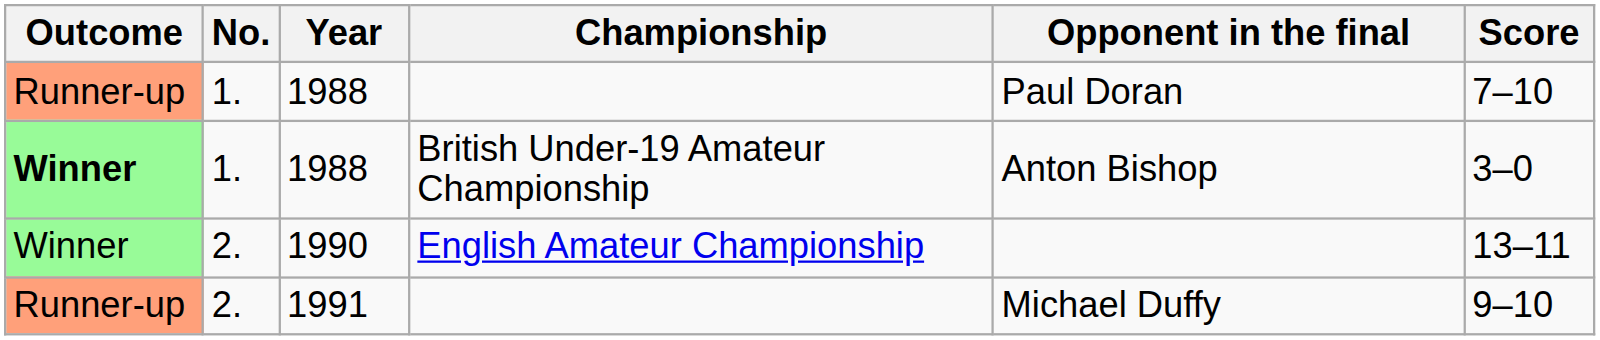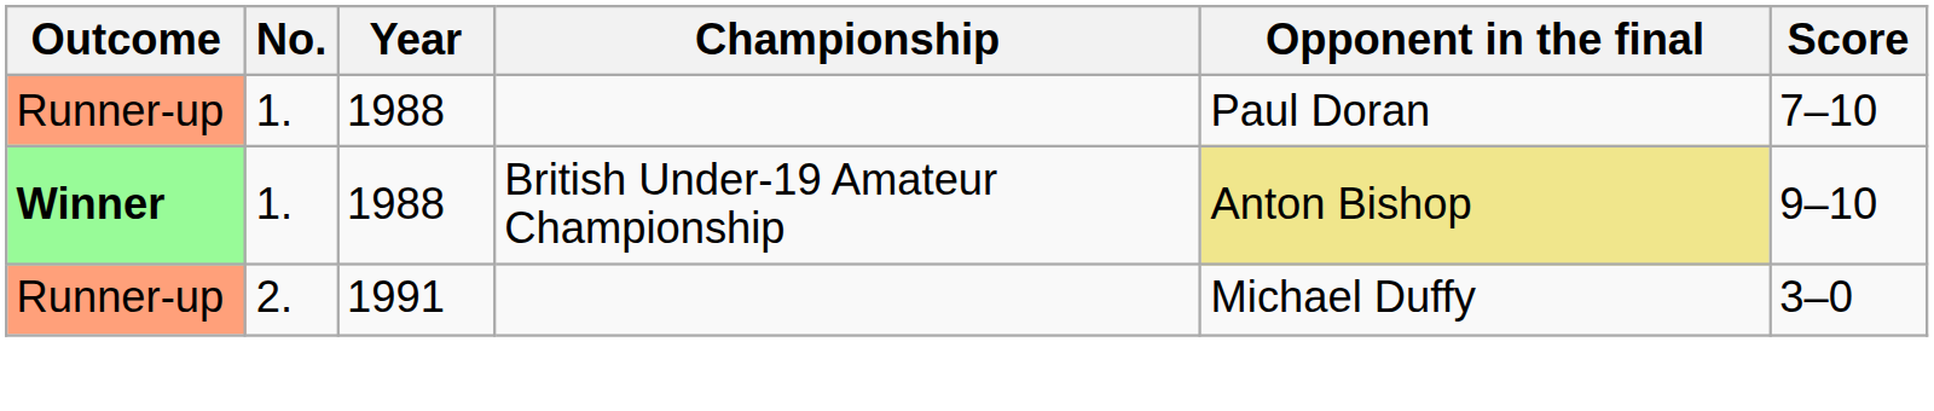1988 / British Under-19 Amateur Championship | Opponent in the final: no background -> khaki background
1988 / British Under-19 Amateur Championship | Score: 3–0 -> 9–10
- row: Winner | 2. | 1990 | English Amateur Championship | 13–11
1991 | Score: 9–10 -> 3–0
